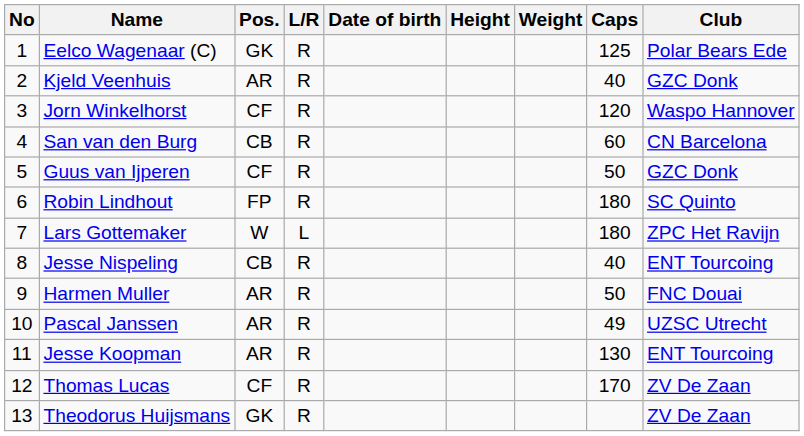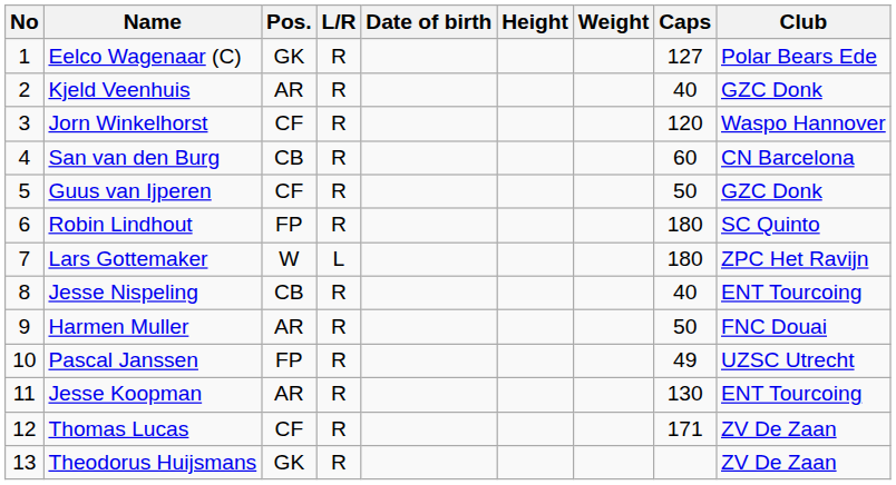Eelco Wagenaar (C) | Caps: 125 -> 127
Pascal Janssen | Pos.: AR -> FP
Thomas Lucas | Caps: 170 -> 171
